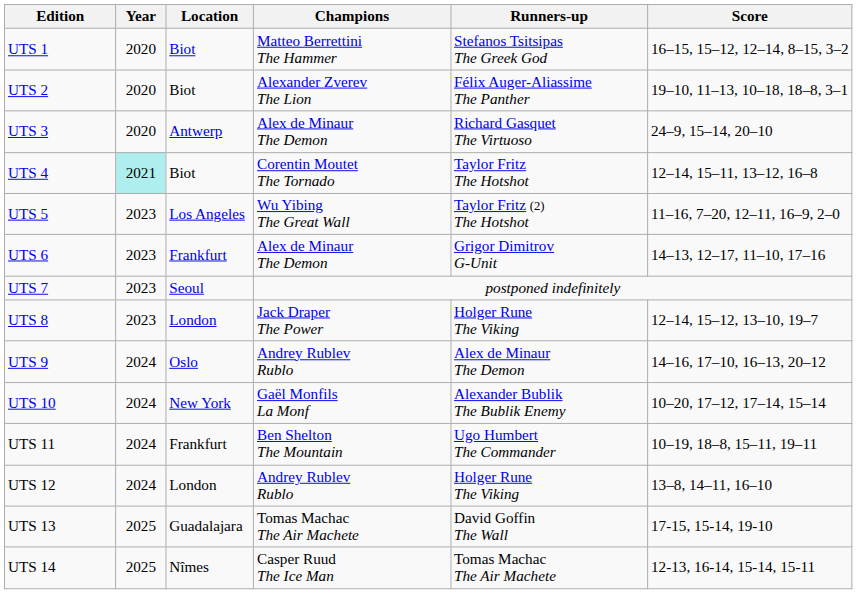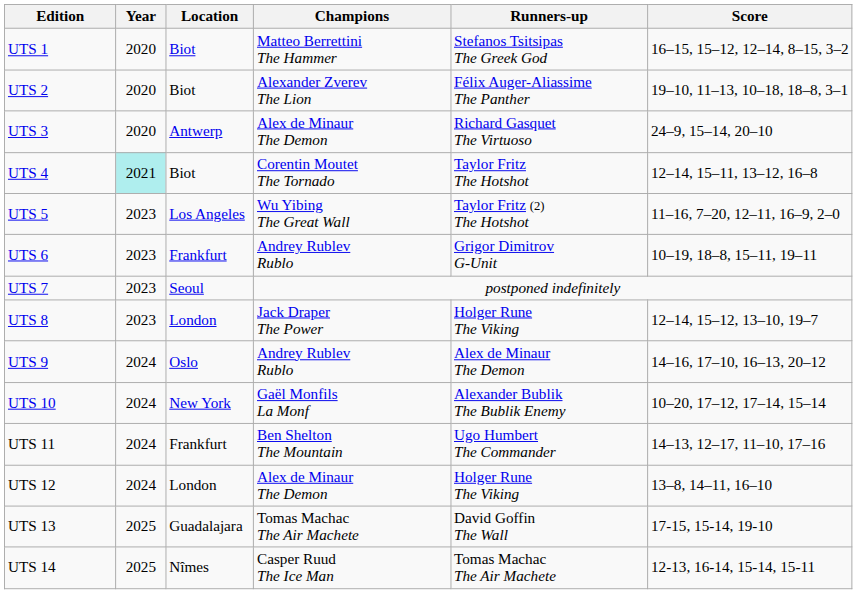UTS 6 | Champions: Alex de Minaur The Demon -> Andrey Rublev Rublo
UTS 6 | Score: 14–13, 12–17, 11–10, 17–16 -> 10–19, 18–8, 15–11, 19–11
UTS 11 | Score: 10–19, 18–8, 15–11, 19–11 -> 14–13, 12–17, 11–10, 17–16
UTS 12 | Champions: Andrey Rublev Rublo -> Alex de Minaur The Demon
